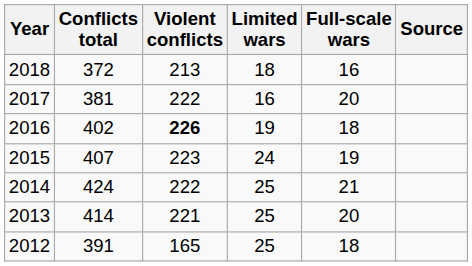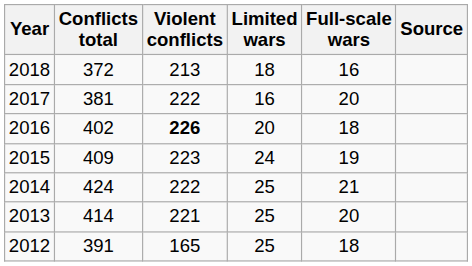2016 | Limited wars: 19 -> 20
2015 | Conflicts total: 407 -> 409
